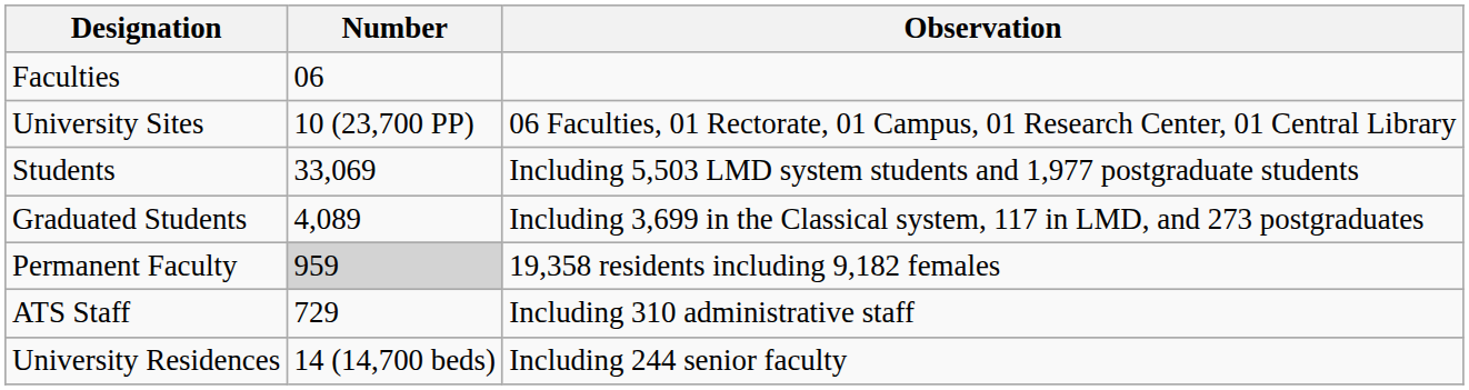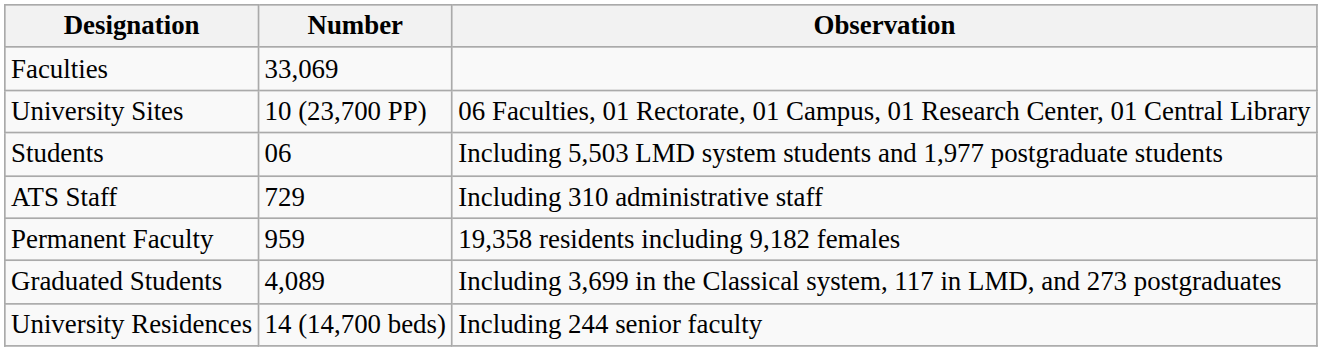Faculties | Number: 06 -> 33,069
Students | Number: 33,069 -> 06
rows swapped: Graduated Students <-> ATS Staff
Permanent Faculty | Number: lightgrey background -> no background
